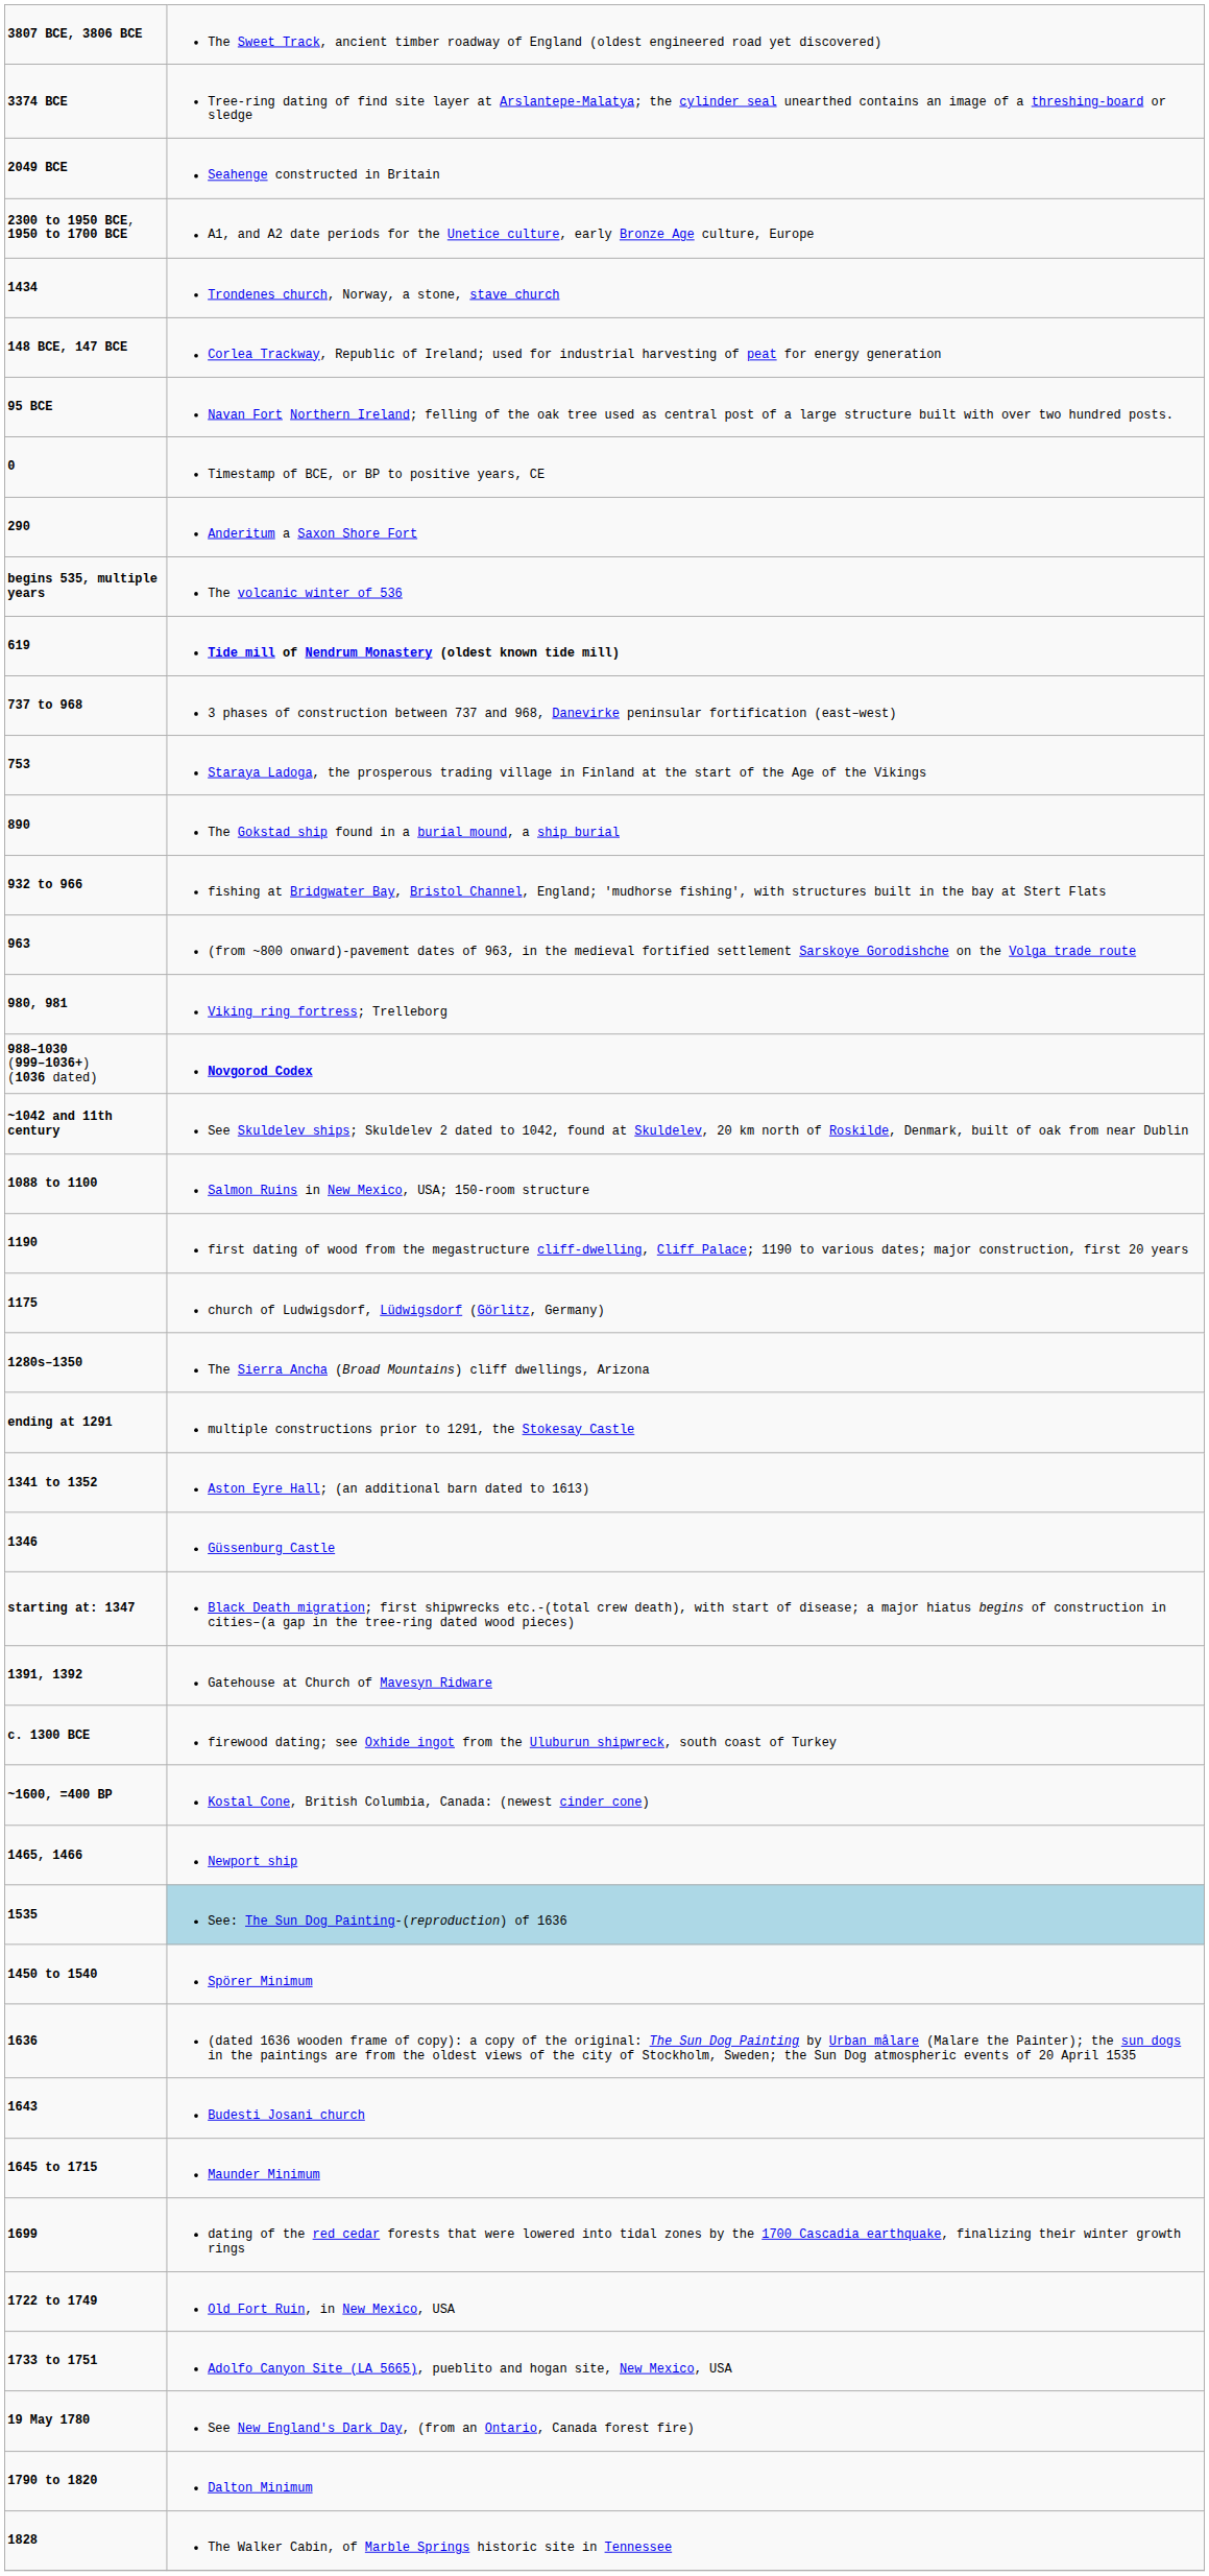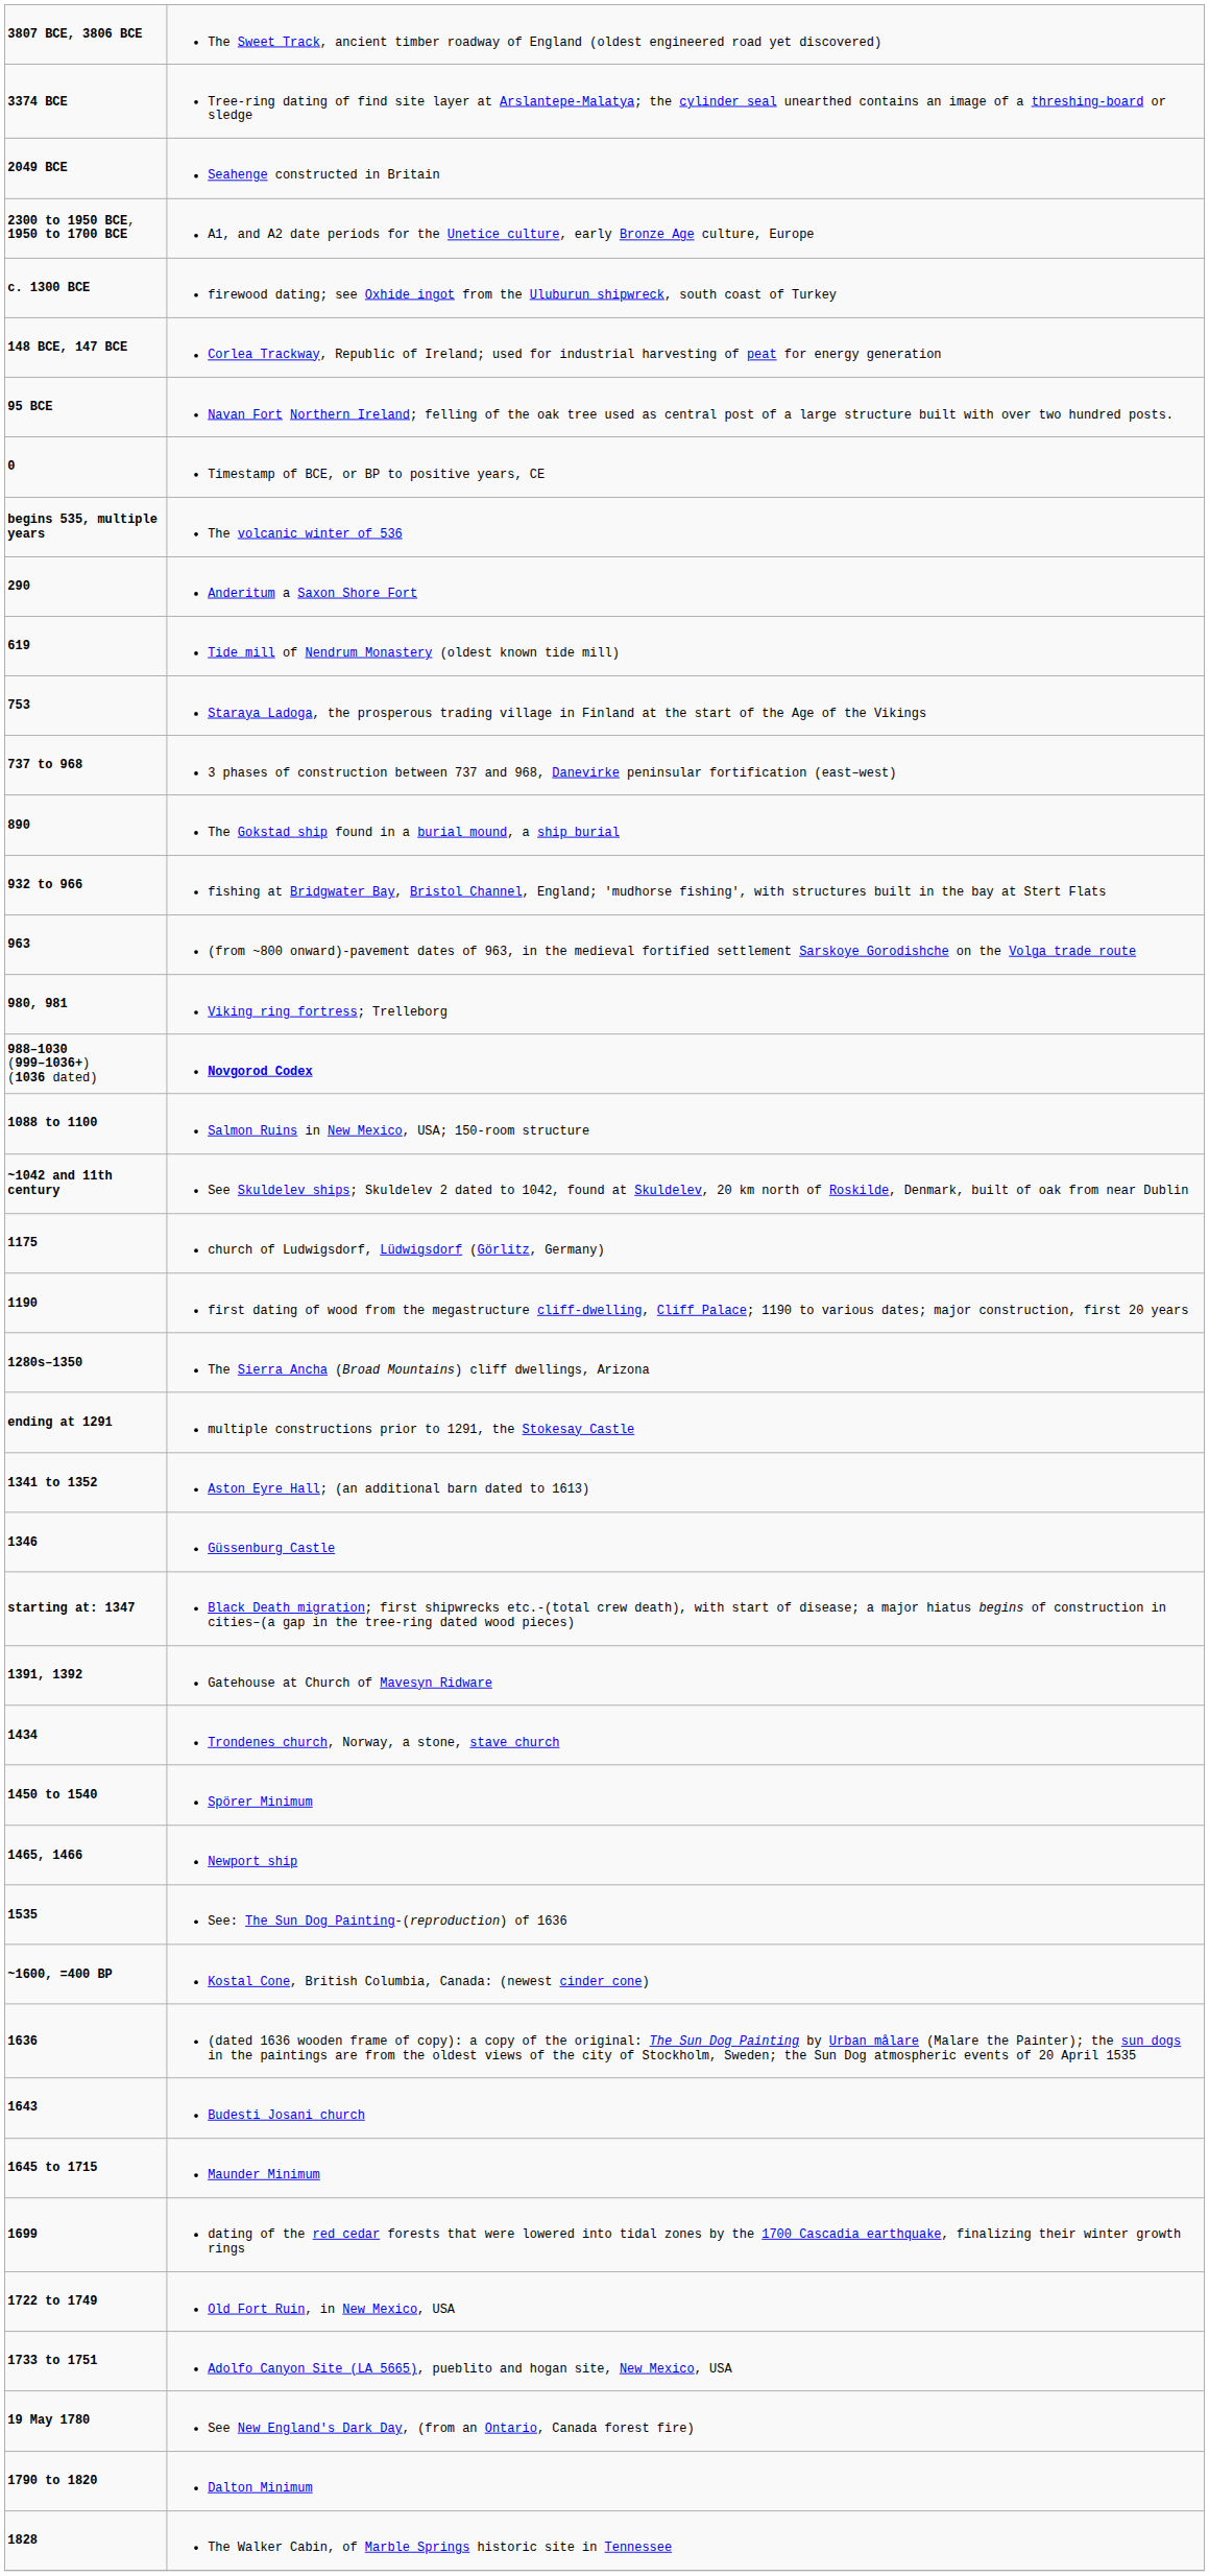rows swapped: c. 1300 BCE <-> 1434
rows swapped: 290 <-> begins 535, multiple years
619 | column 2: bold -> normal
rows swapped: 737 to 968 <-> 753
rows swapped: ~1042 and 11th century <-> 1088 to 1100
rows swapped: 1175 <-> 1190
rows swapped: 1450 to 1540 <-> ~1600, =400 BP
1535 | column 2: lightblue background -> no background
